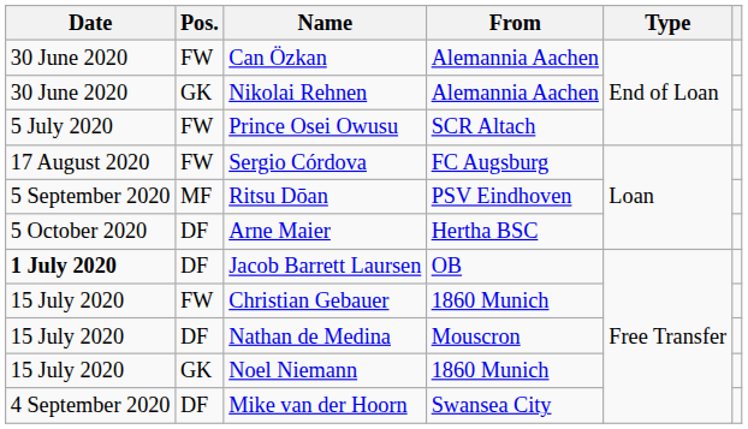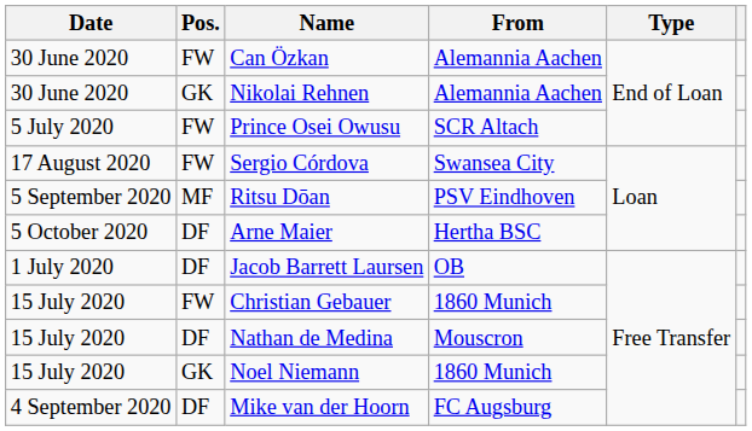Sergio Córdova | From: FC Augsburg -> Swansea City
Jacob Barrett Laursen | Date: bold -> normal
Mike van der Hoorn | From: Swansea City -> FC Augsburg
